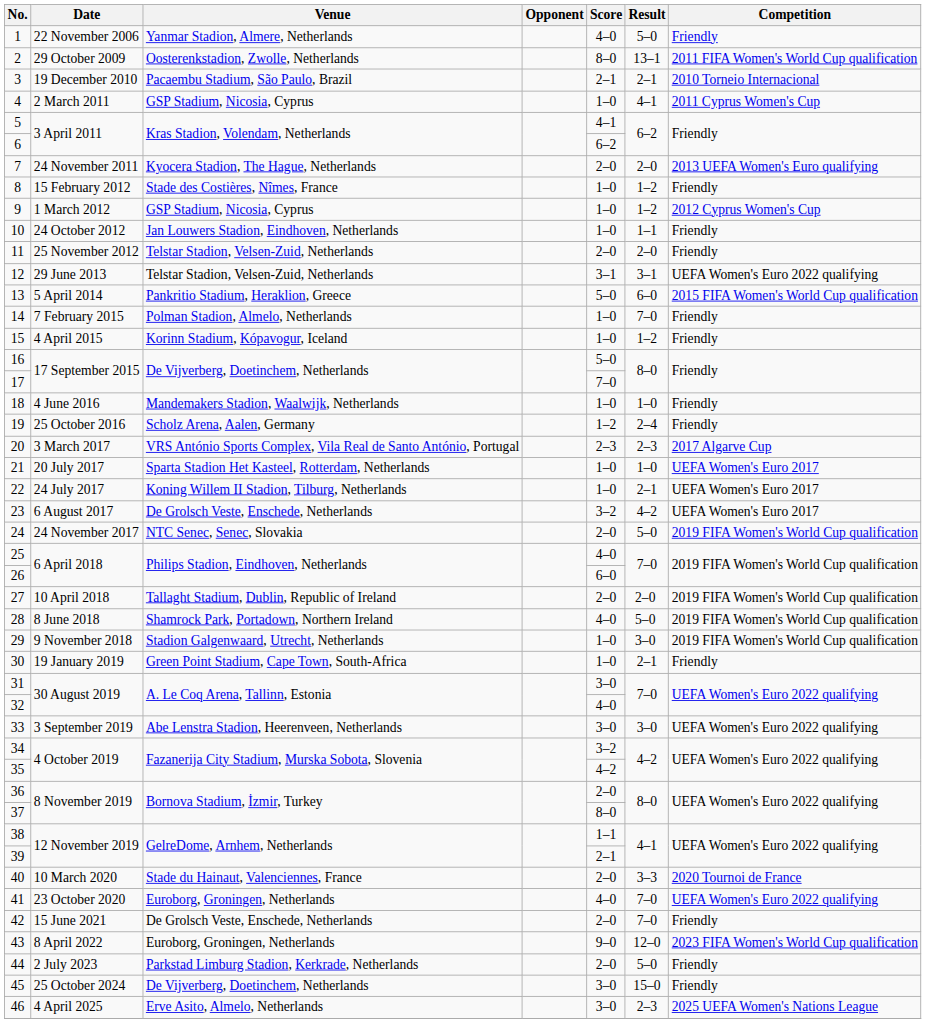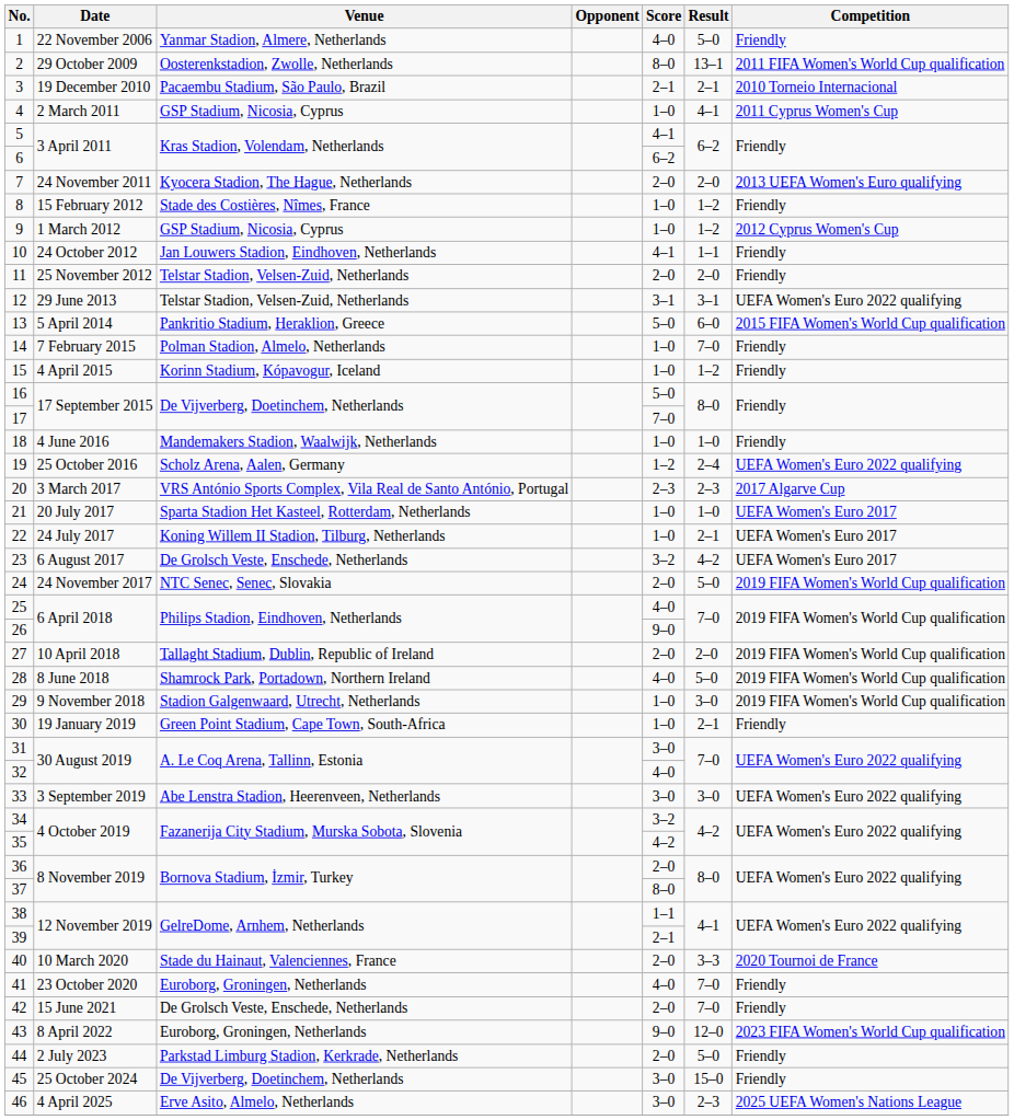10 | Score: 1–0 -> 4–1
19 | Competition: Friendly -> UEFA Women's Euro 2022 qualifying
26 | Score: 6–0 -> 9–0
41 | Competition: UEFA Women's Euro 2022 qualifying -> Friendly
